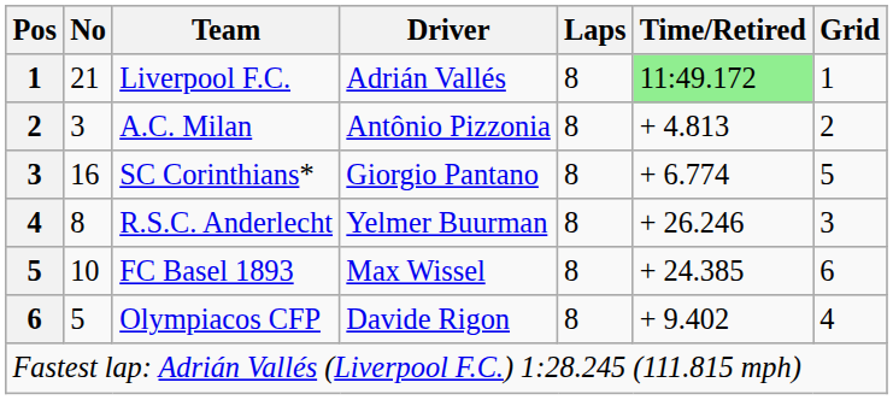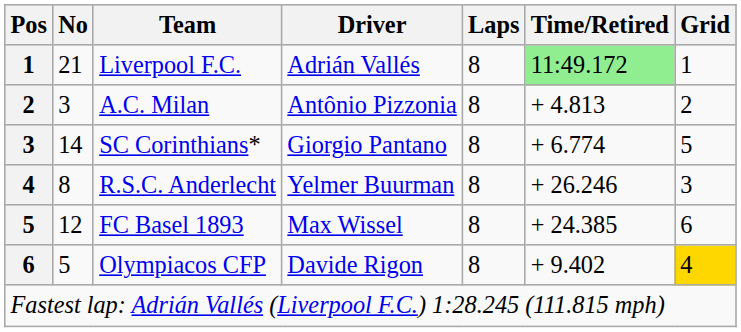SC Corinthians* | No: 16 -> 14
FC Basel 1893 | No: 10 -> 12
Olympiacos CFP | Grid: no background -> gold background
